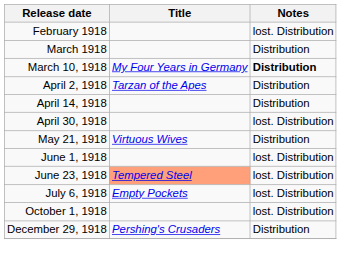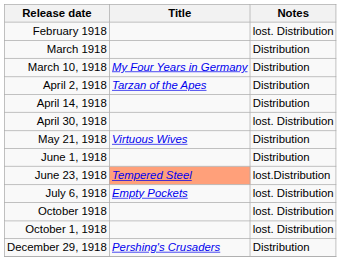March 10, 1918 | Notes: bold -> normal
June 1, 1918 | Notes: lost. Distribution -> Distribution
June 23, 1918 | Notes: lost. Distribution -> lost.Distribution
+ row: October 1918 | lost. Distribution
